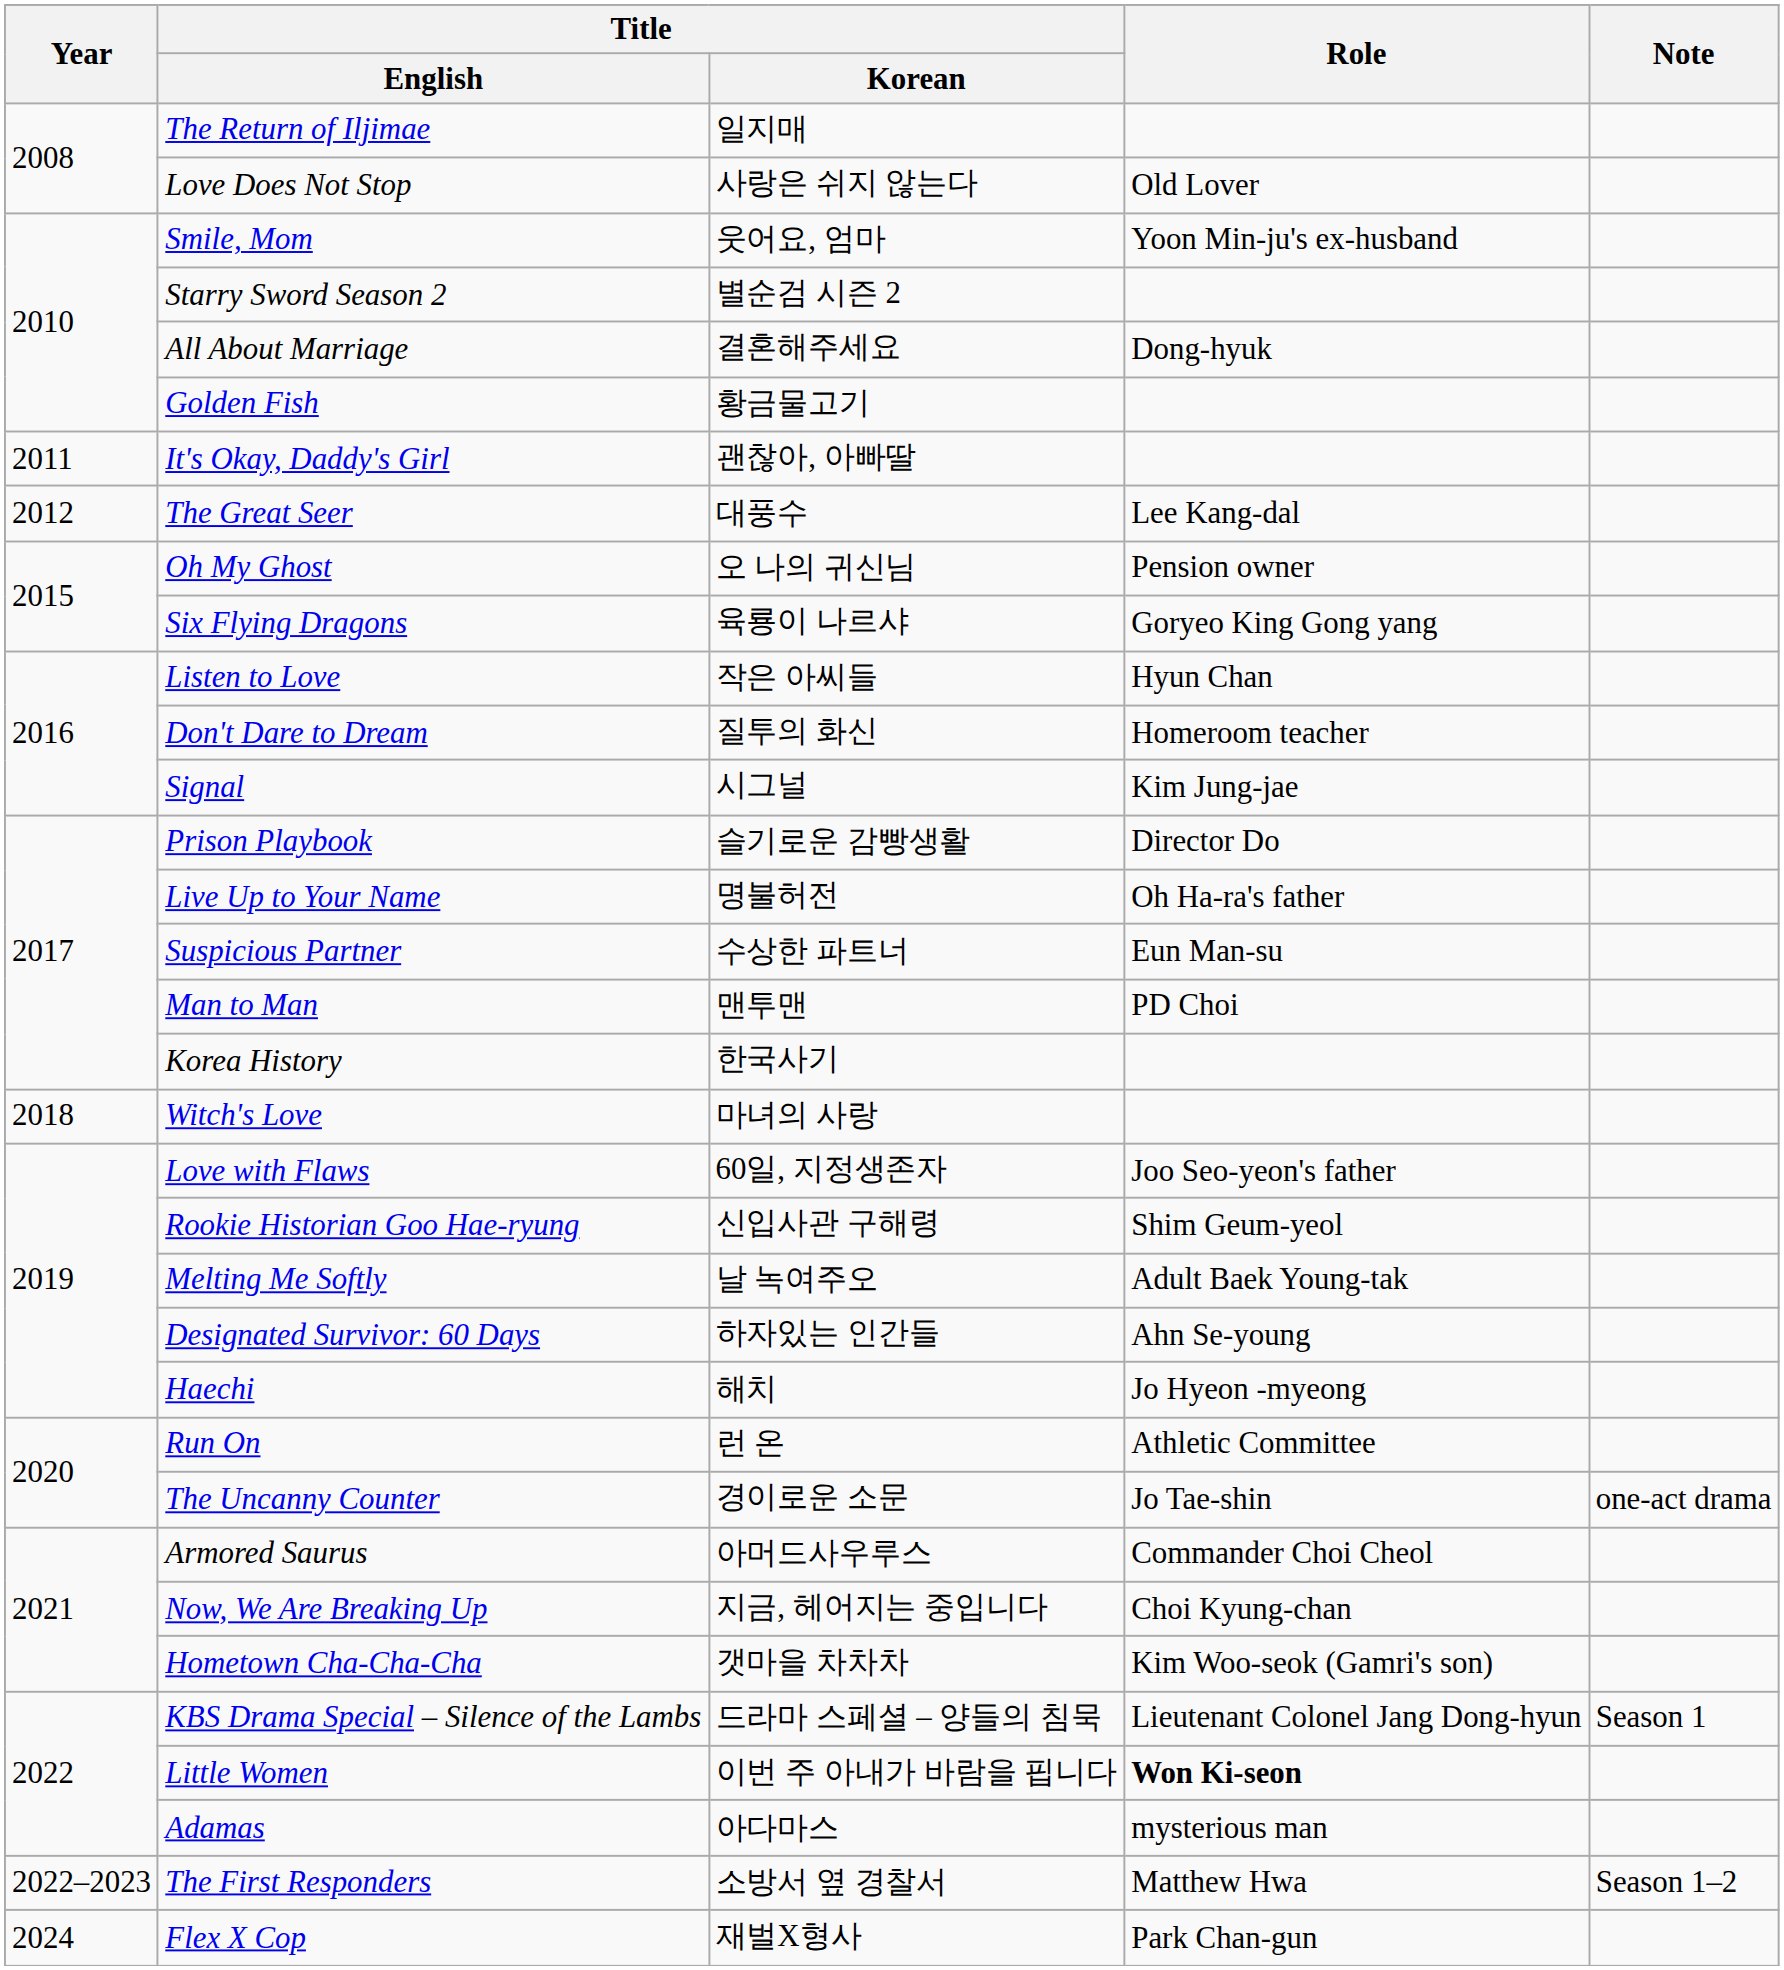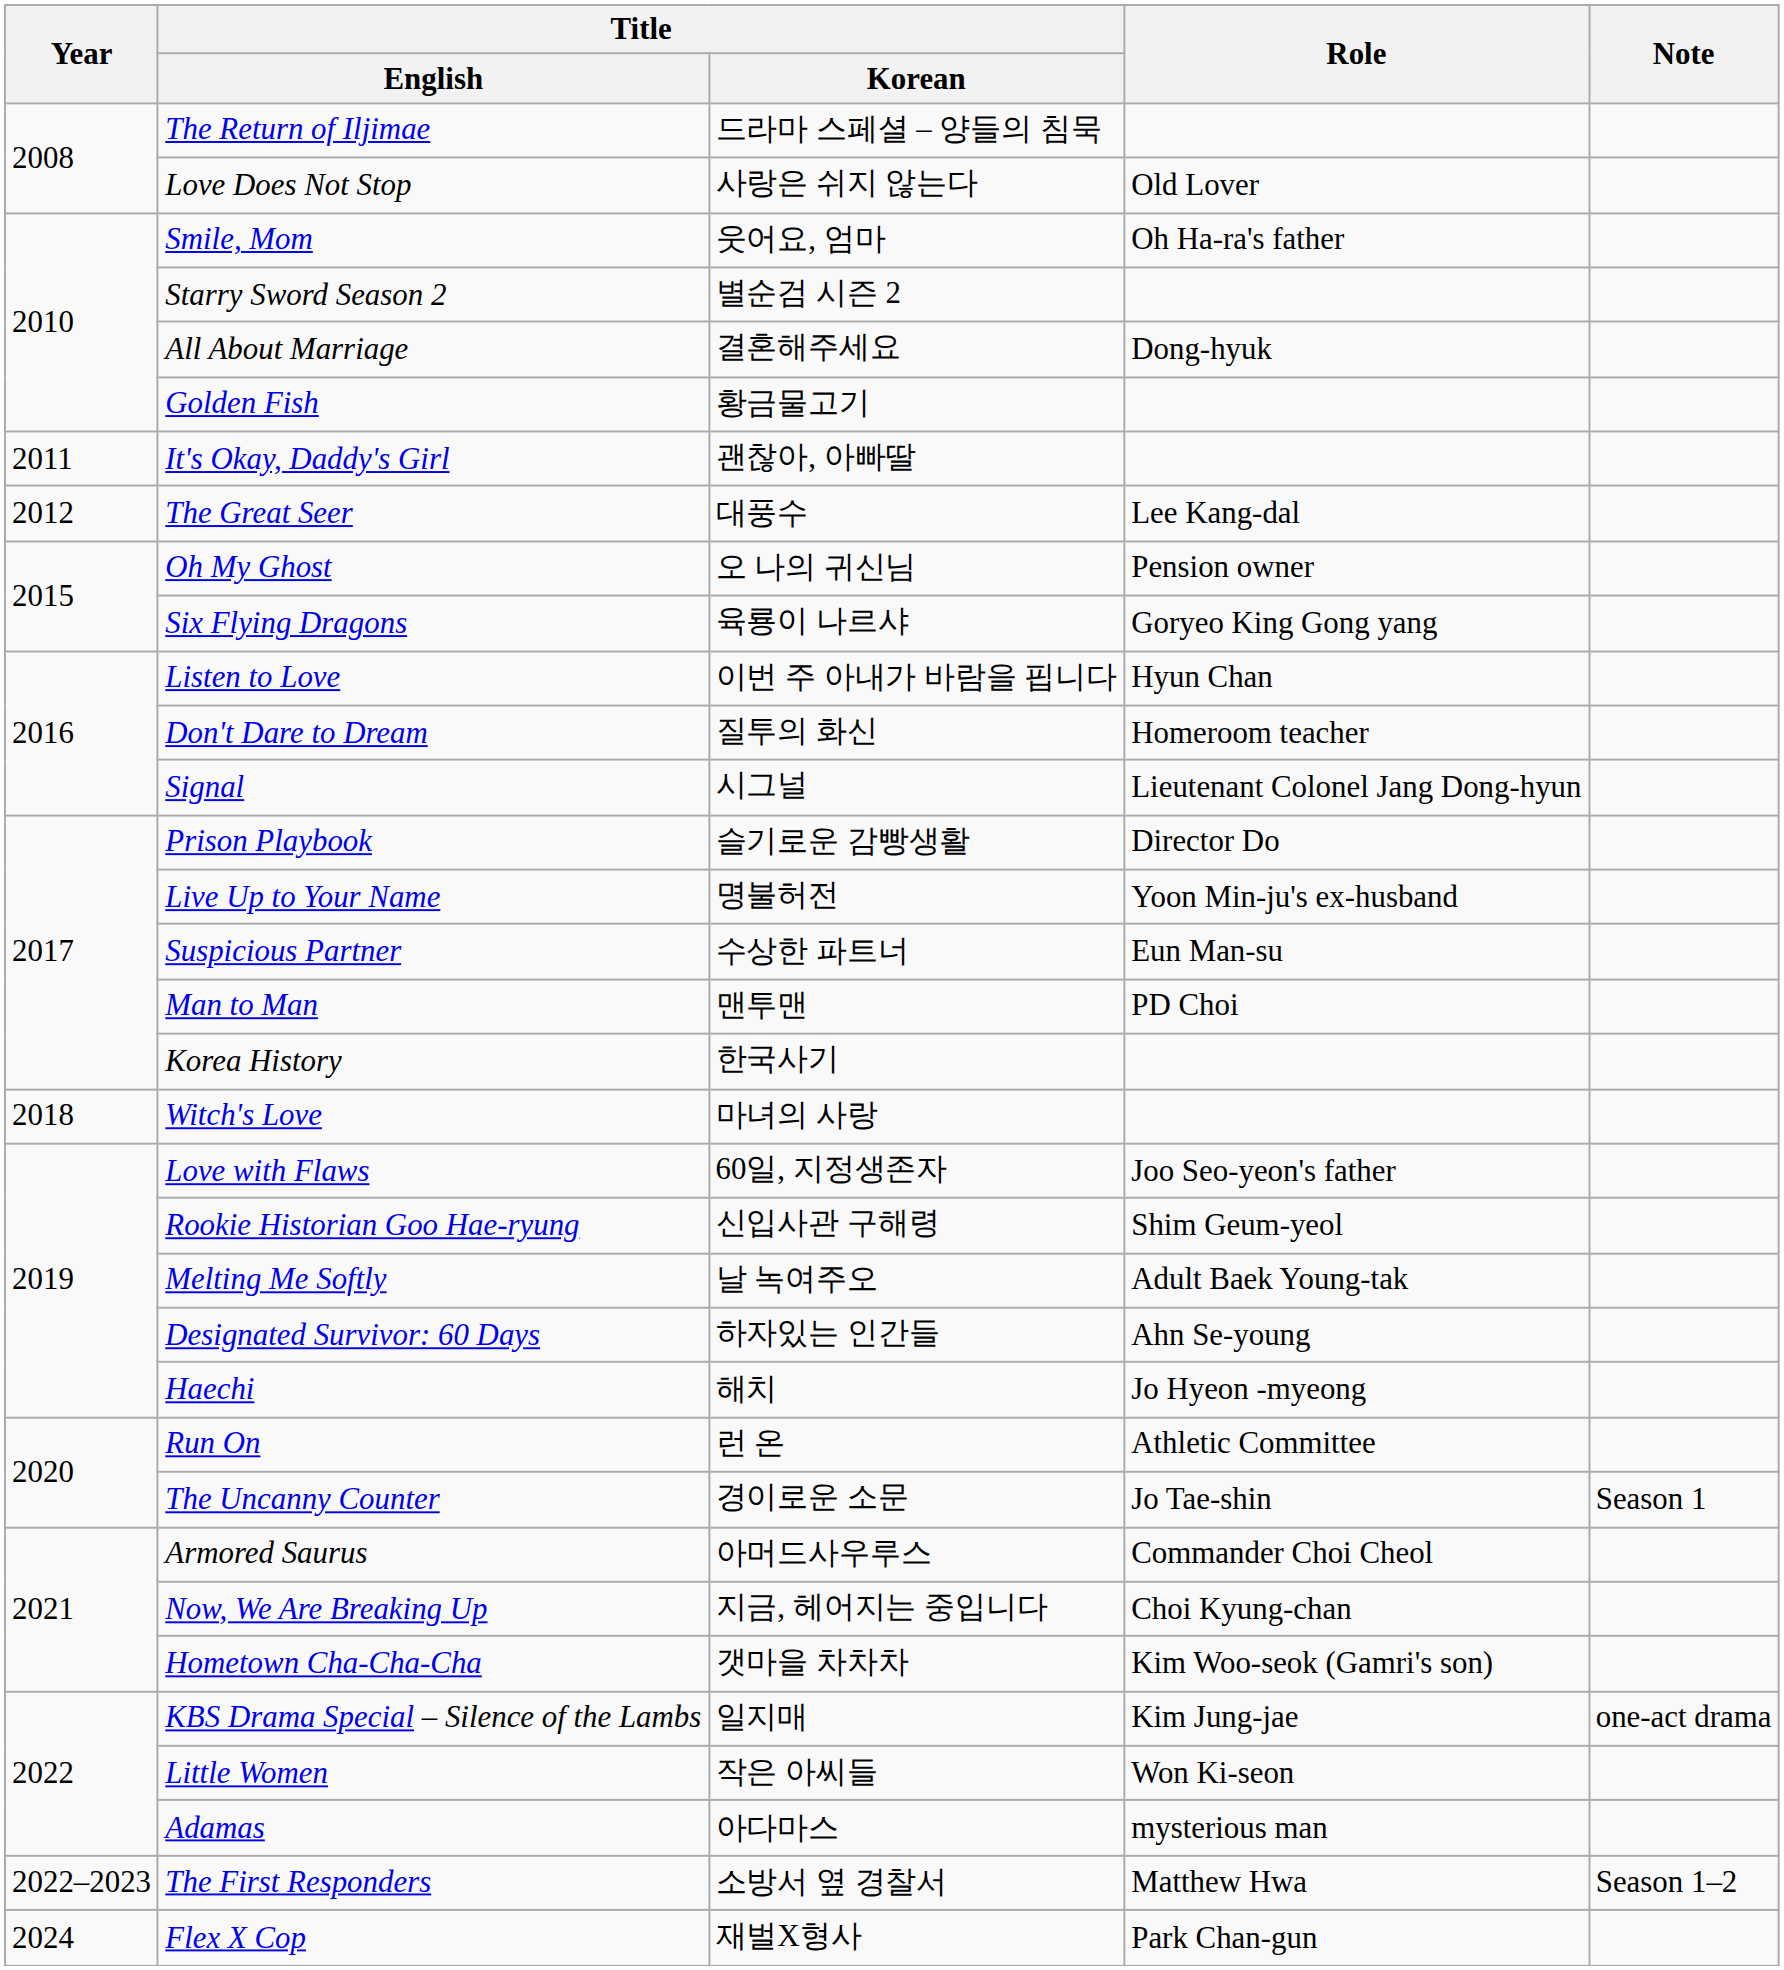The Return of Iljimae | Title / Korean: 일지매 -> 드라마 스페셜 – 양들의 침묵
Smile, Mom | Role: Yoon Min-ju's ex-husband -> Oh Ha-ra's father
Listen to Love | Title / Korean: 작은 아씨들 -> 이번 주 아내가 바람을 핍니다
Signal | Role: Kim Jung-jae -> Lieutenant Colonel Jang Dong-hyun
Live Up to Your Name | Role: Oh Ha-ra's father -> Yoon Min-ju's ex-husband
The Uncanny Counter | Note: one-act drama -> Season 1
KBS Drama Special – Silence of the Lambs | Title / Korean: 드라마 스페셜 – 양들의 침묵 -> 일지매
KBS Drama Special – Silence of the Lambs | Role: Lieutenant Colonel Jang Dong-hyun -> Kim Jung-jae
KBS Drama Special – Silence of the Lambs | Note: Season 1 -> one-act drama
Little Women | Title / Korean: 이번 주 아내가 바람을 핍니다 -> 작은 아씨들
Little Women | Role: bold -> normal
